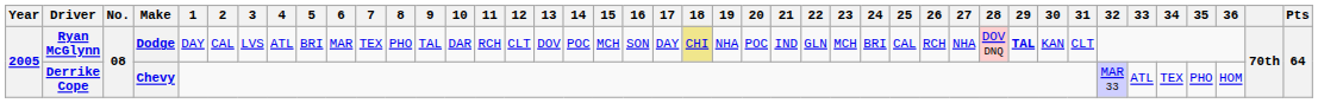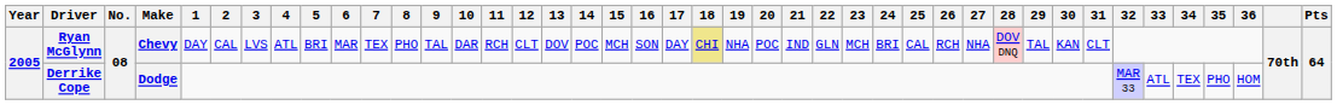Ryan McGlynn | Make: Dodge -> Chevy
Ryan McGlynn | 29: bold -> normal
Derrike Cope | Make: Chevy -> Dodge
